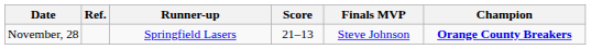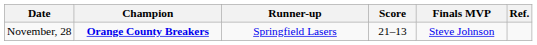columns swapped: Champion <-> Ref.
